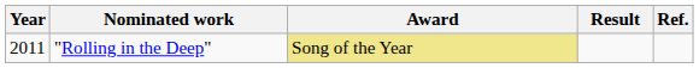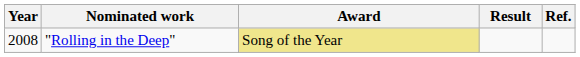"Rolling in the Deep" | Year: 2011 -> 2008
